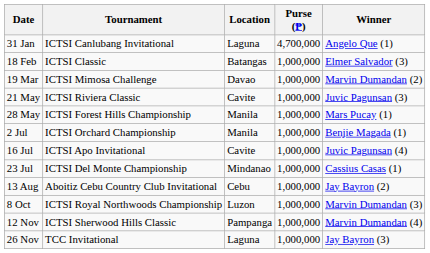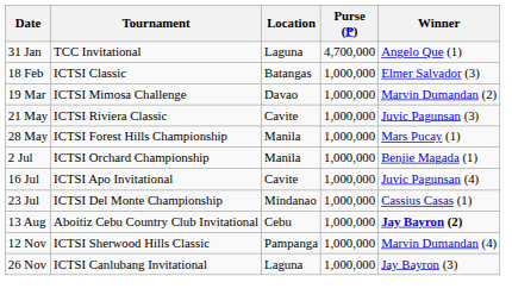31 Jan | Tournament: ICTSI Canlubang Invitational -> TCC Invitational
13 Aug | Winner: normal -> bold
- row: 8 Oct | ICTSI Royal Northwoods Championship | Luzon | 1,000,000 | Marvin Dumandan (3)
26 Nov | Tournament: TCC Invitational -> ICTSI Canlubang Invitational
